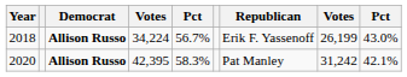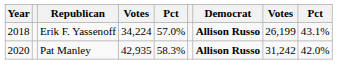columns swapped: Democrat <-> Republican
2018 | column 5: 56.7% -> 57.0%
2018 | column 9: 43.0% -> 43.1%
2020 | column 4: 42,395 -> 42,935
2020 | column 9: 42.1% -> 42.0%
